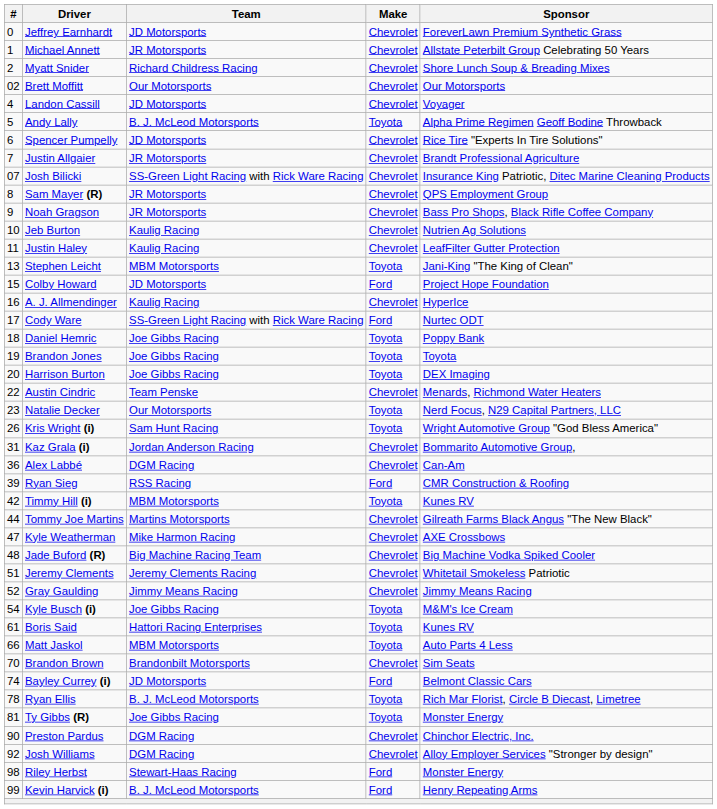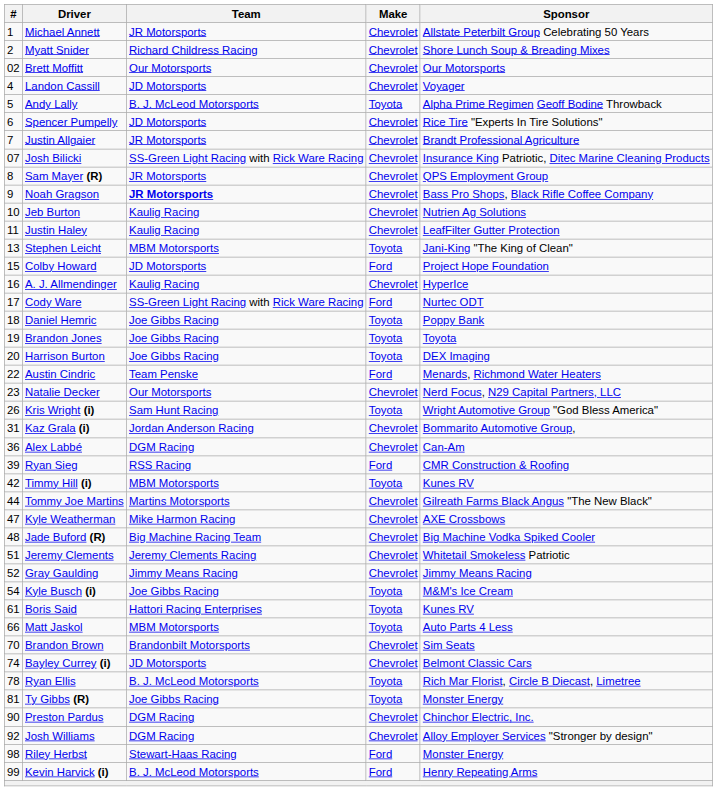- row: 0 | Jeffrey Earnhardt | JD Motorsports | Chevrolet | ForeverLawn Premium Synthetic Grass
Noah Gragson | Team: normal -> bold
Austin Cindric | Make: Chevrolet -> Ford
Natalie Decker | Make: Toyota -> Chevrolet
Bayley Currey (i) | Make: Ford -> Chevrolet
